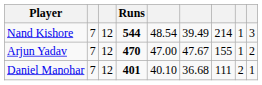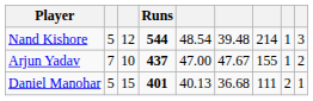Nand Kishore | column 2: 7 -> 5
Nand Kishore | column 6: 39.49 -> 39.48
Arjun Yadav | column 3: 12 -> 10
Arjun Yadav | Runs: 470 -> 437
Daniel Manohar | column 2: 7 -> 5
Daniel Manohar | column 3: 12 -> 15
Daniel Manohar | column 5: 40.10 -> 40.13
